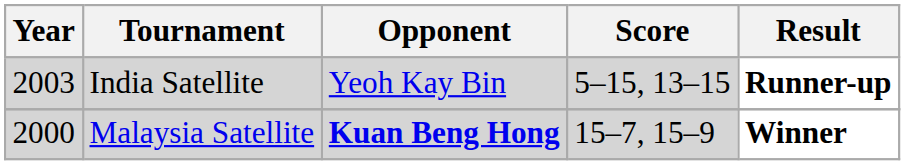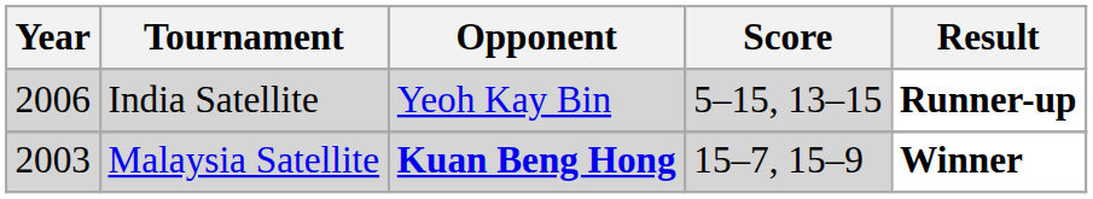India Satellite | Year: 2003 -> 2006
Malaysia Satellite | Year: 2000 -> 2003
